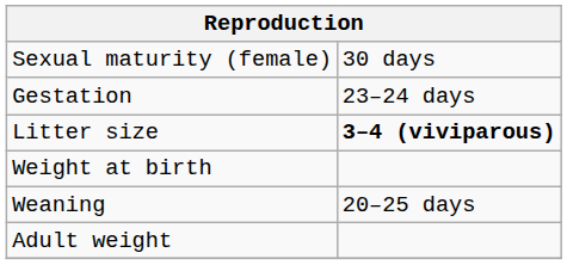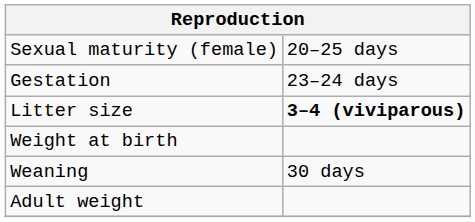Sexual maturity (female) | column 2: 30 days -> 20–25 days
Weaning | column 2: 20–25 days -> 30 days
